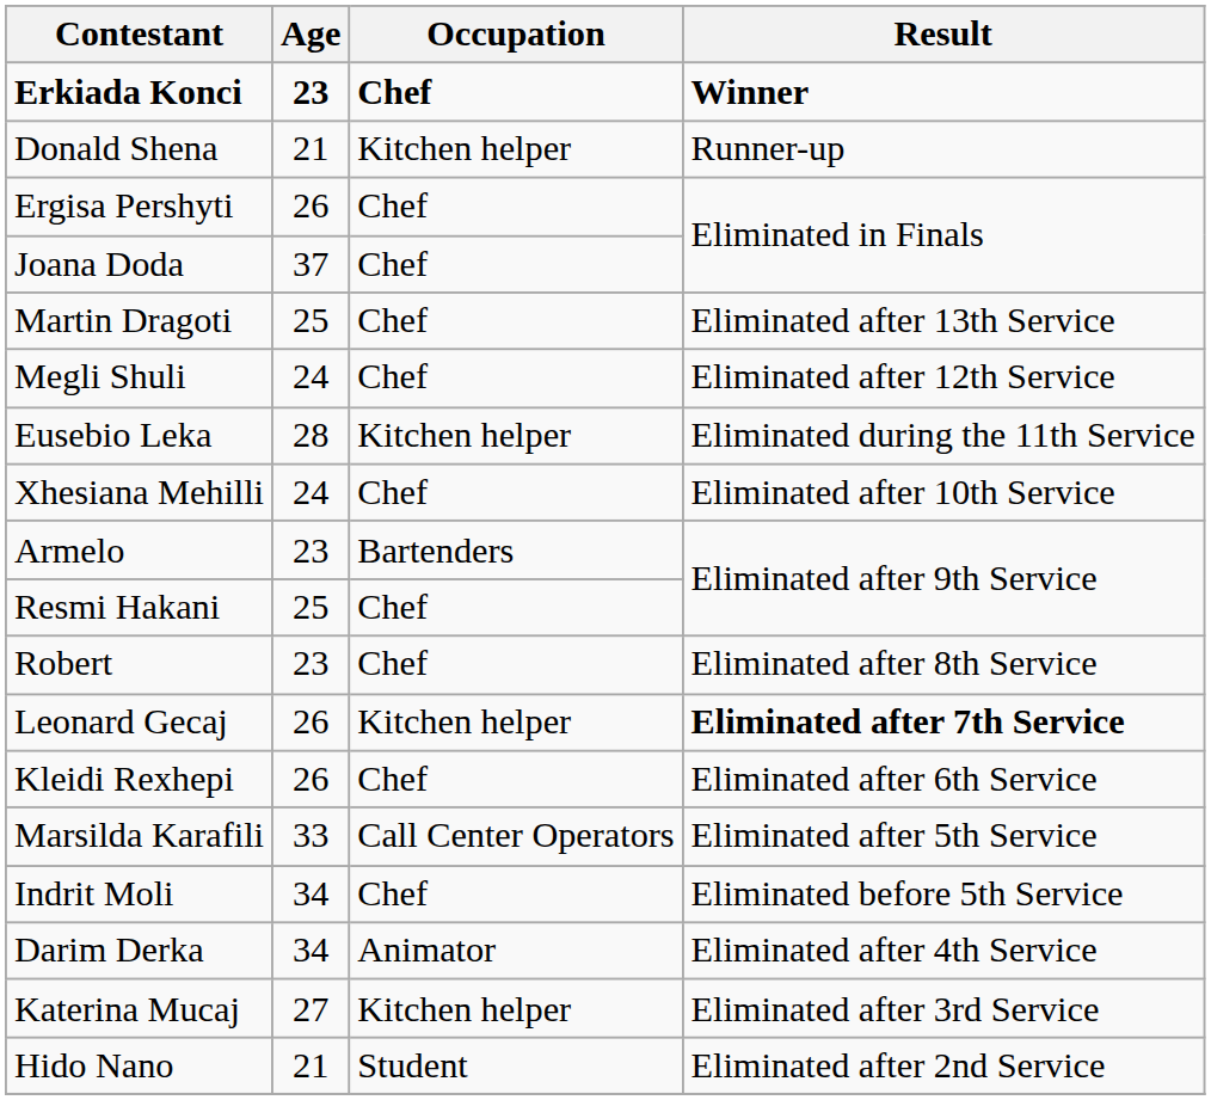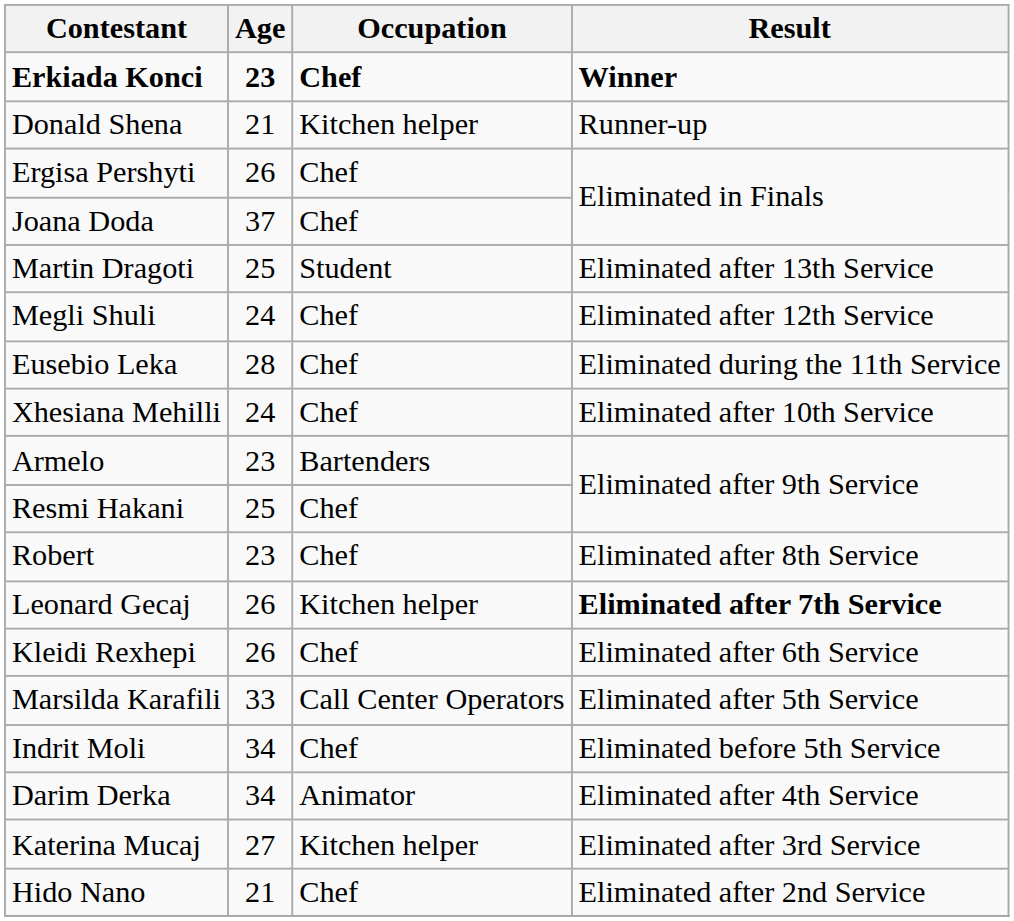Martin Dragoti | Occupation: Chef -> Student
Eusebio Leka | Occupation: Kitchen helper -> Chef
Hido Nano | Occupation: Student -> Chef
